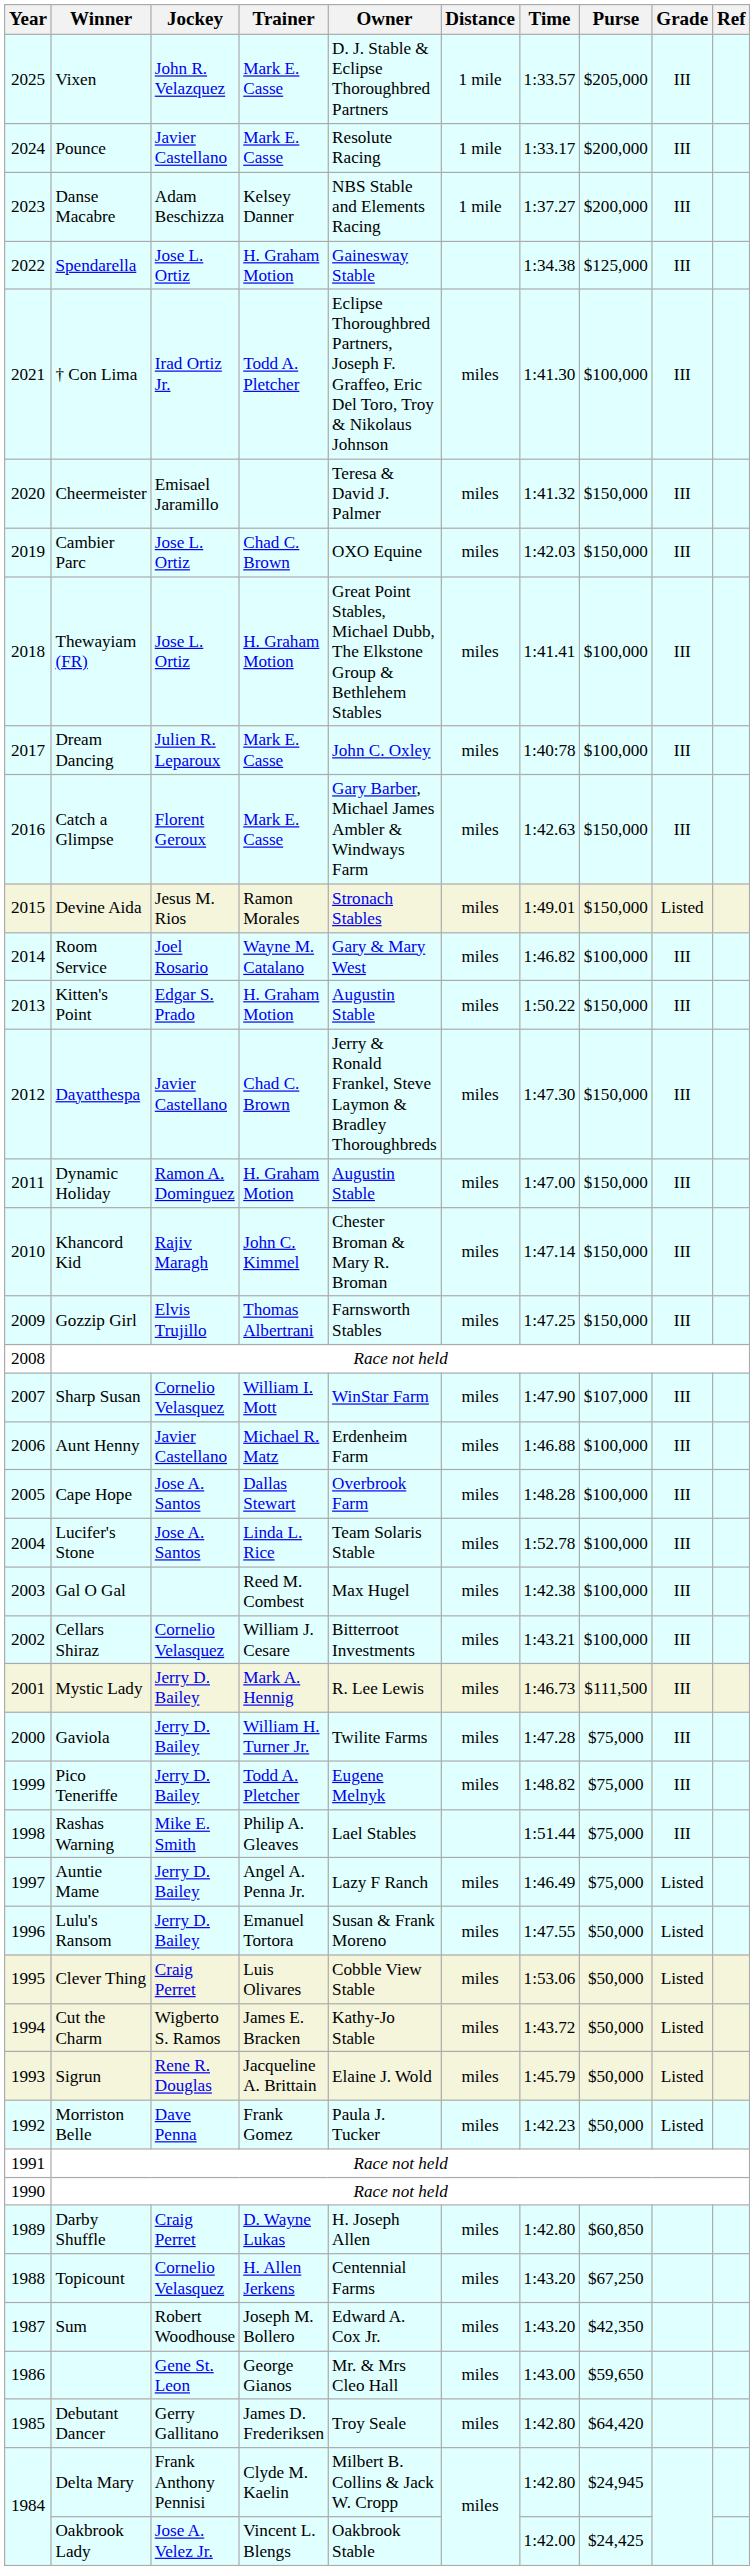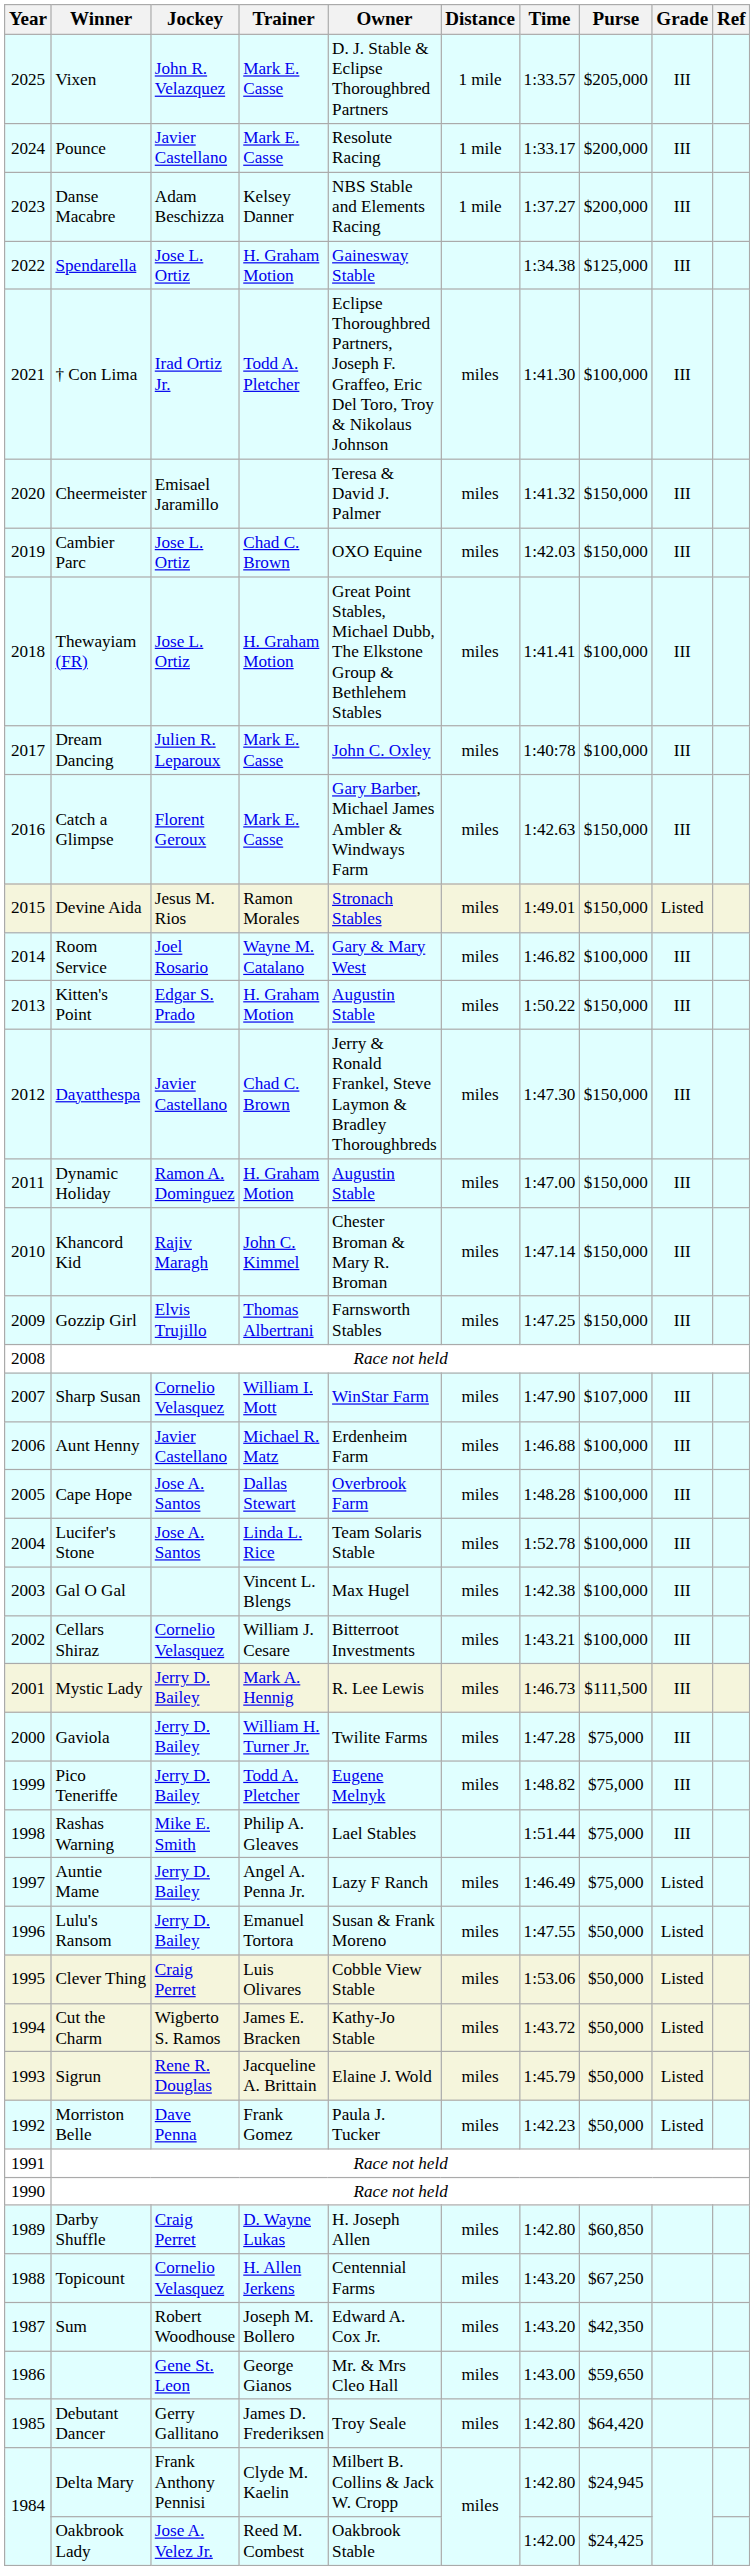Gal O Gal | Trainer: Reed M. Combest -> Vincent L. Blengs
Oakbrook Lady | Trainer: Vincent L. Blengs -> Reed M. Combest
